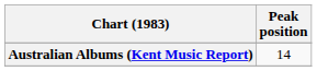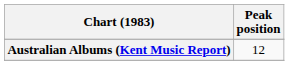Australian Albums (Kent Music Report) | Peak position: 14 -> 12
